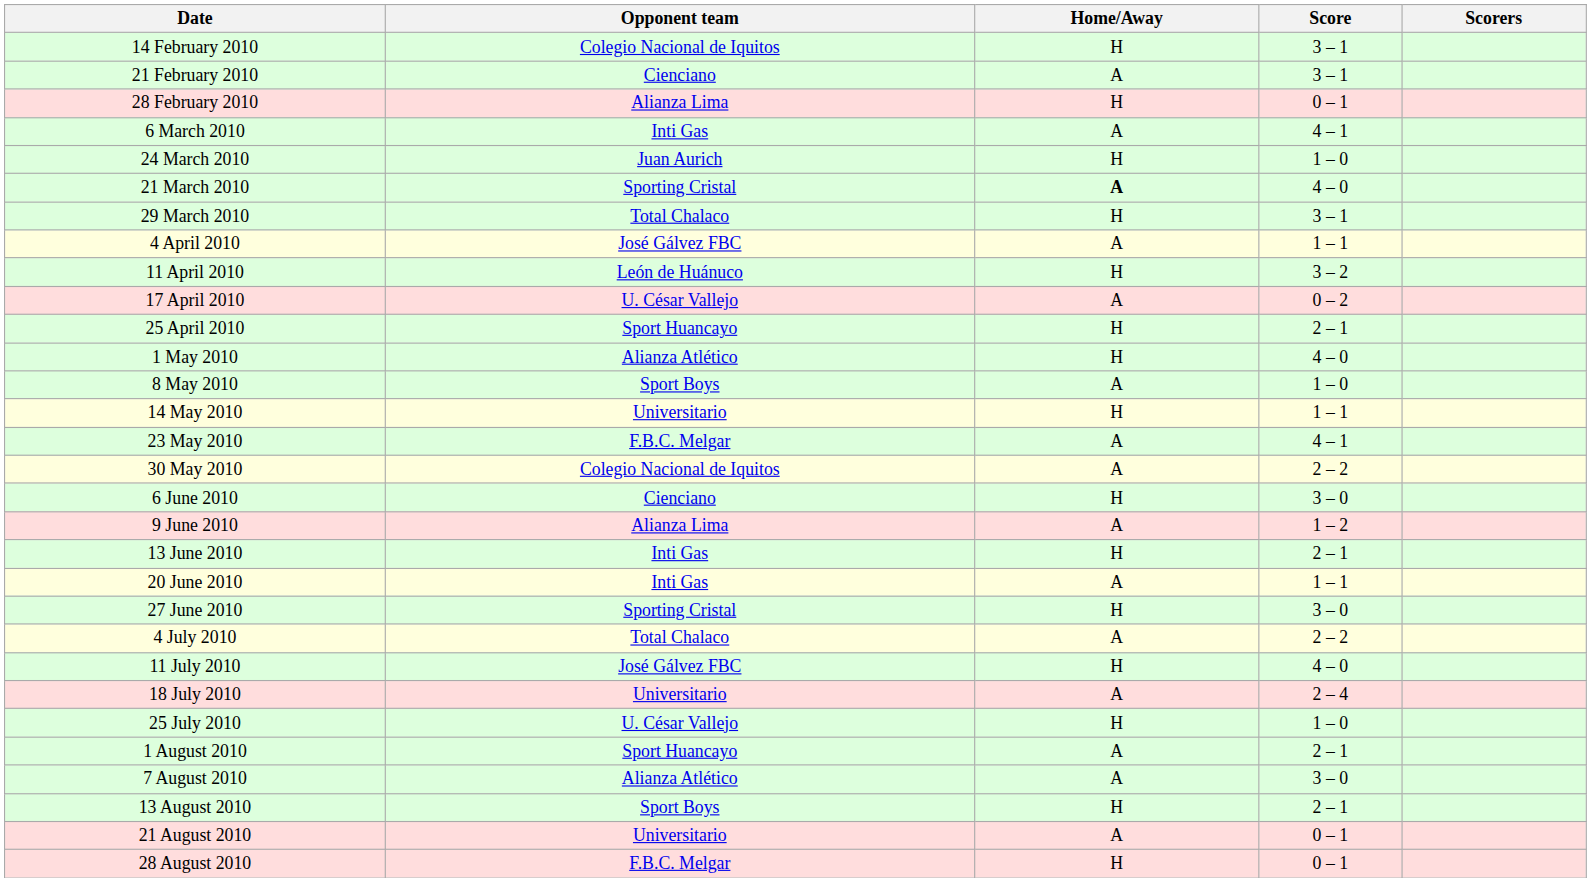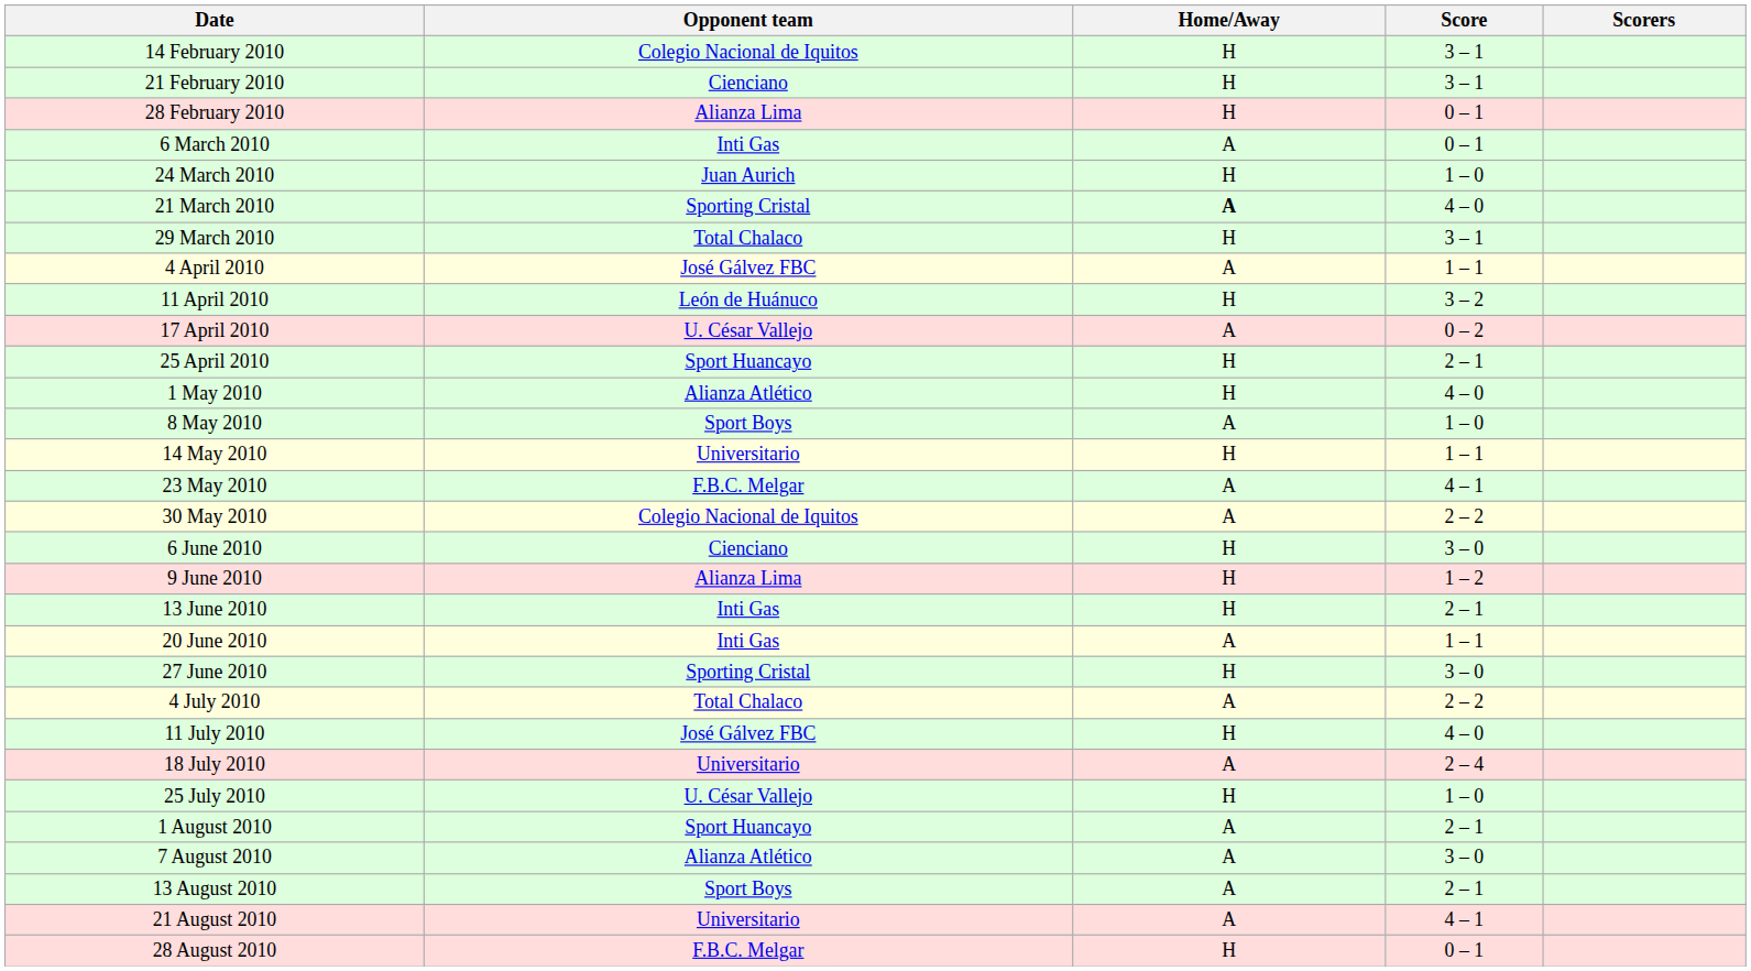21 February 2010 | Home/Away: A -> H
6 March 2010 | Score: 4 – 1 -> 0 – 1
9 June 2010 | Home/Away: A -> H
13 August 2010 | Home/Away: H -> A
21 August 2010 | Score: 0 – 1 -> 4 – 1
